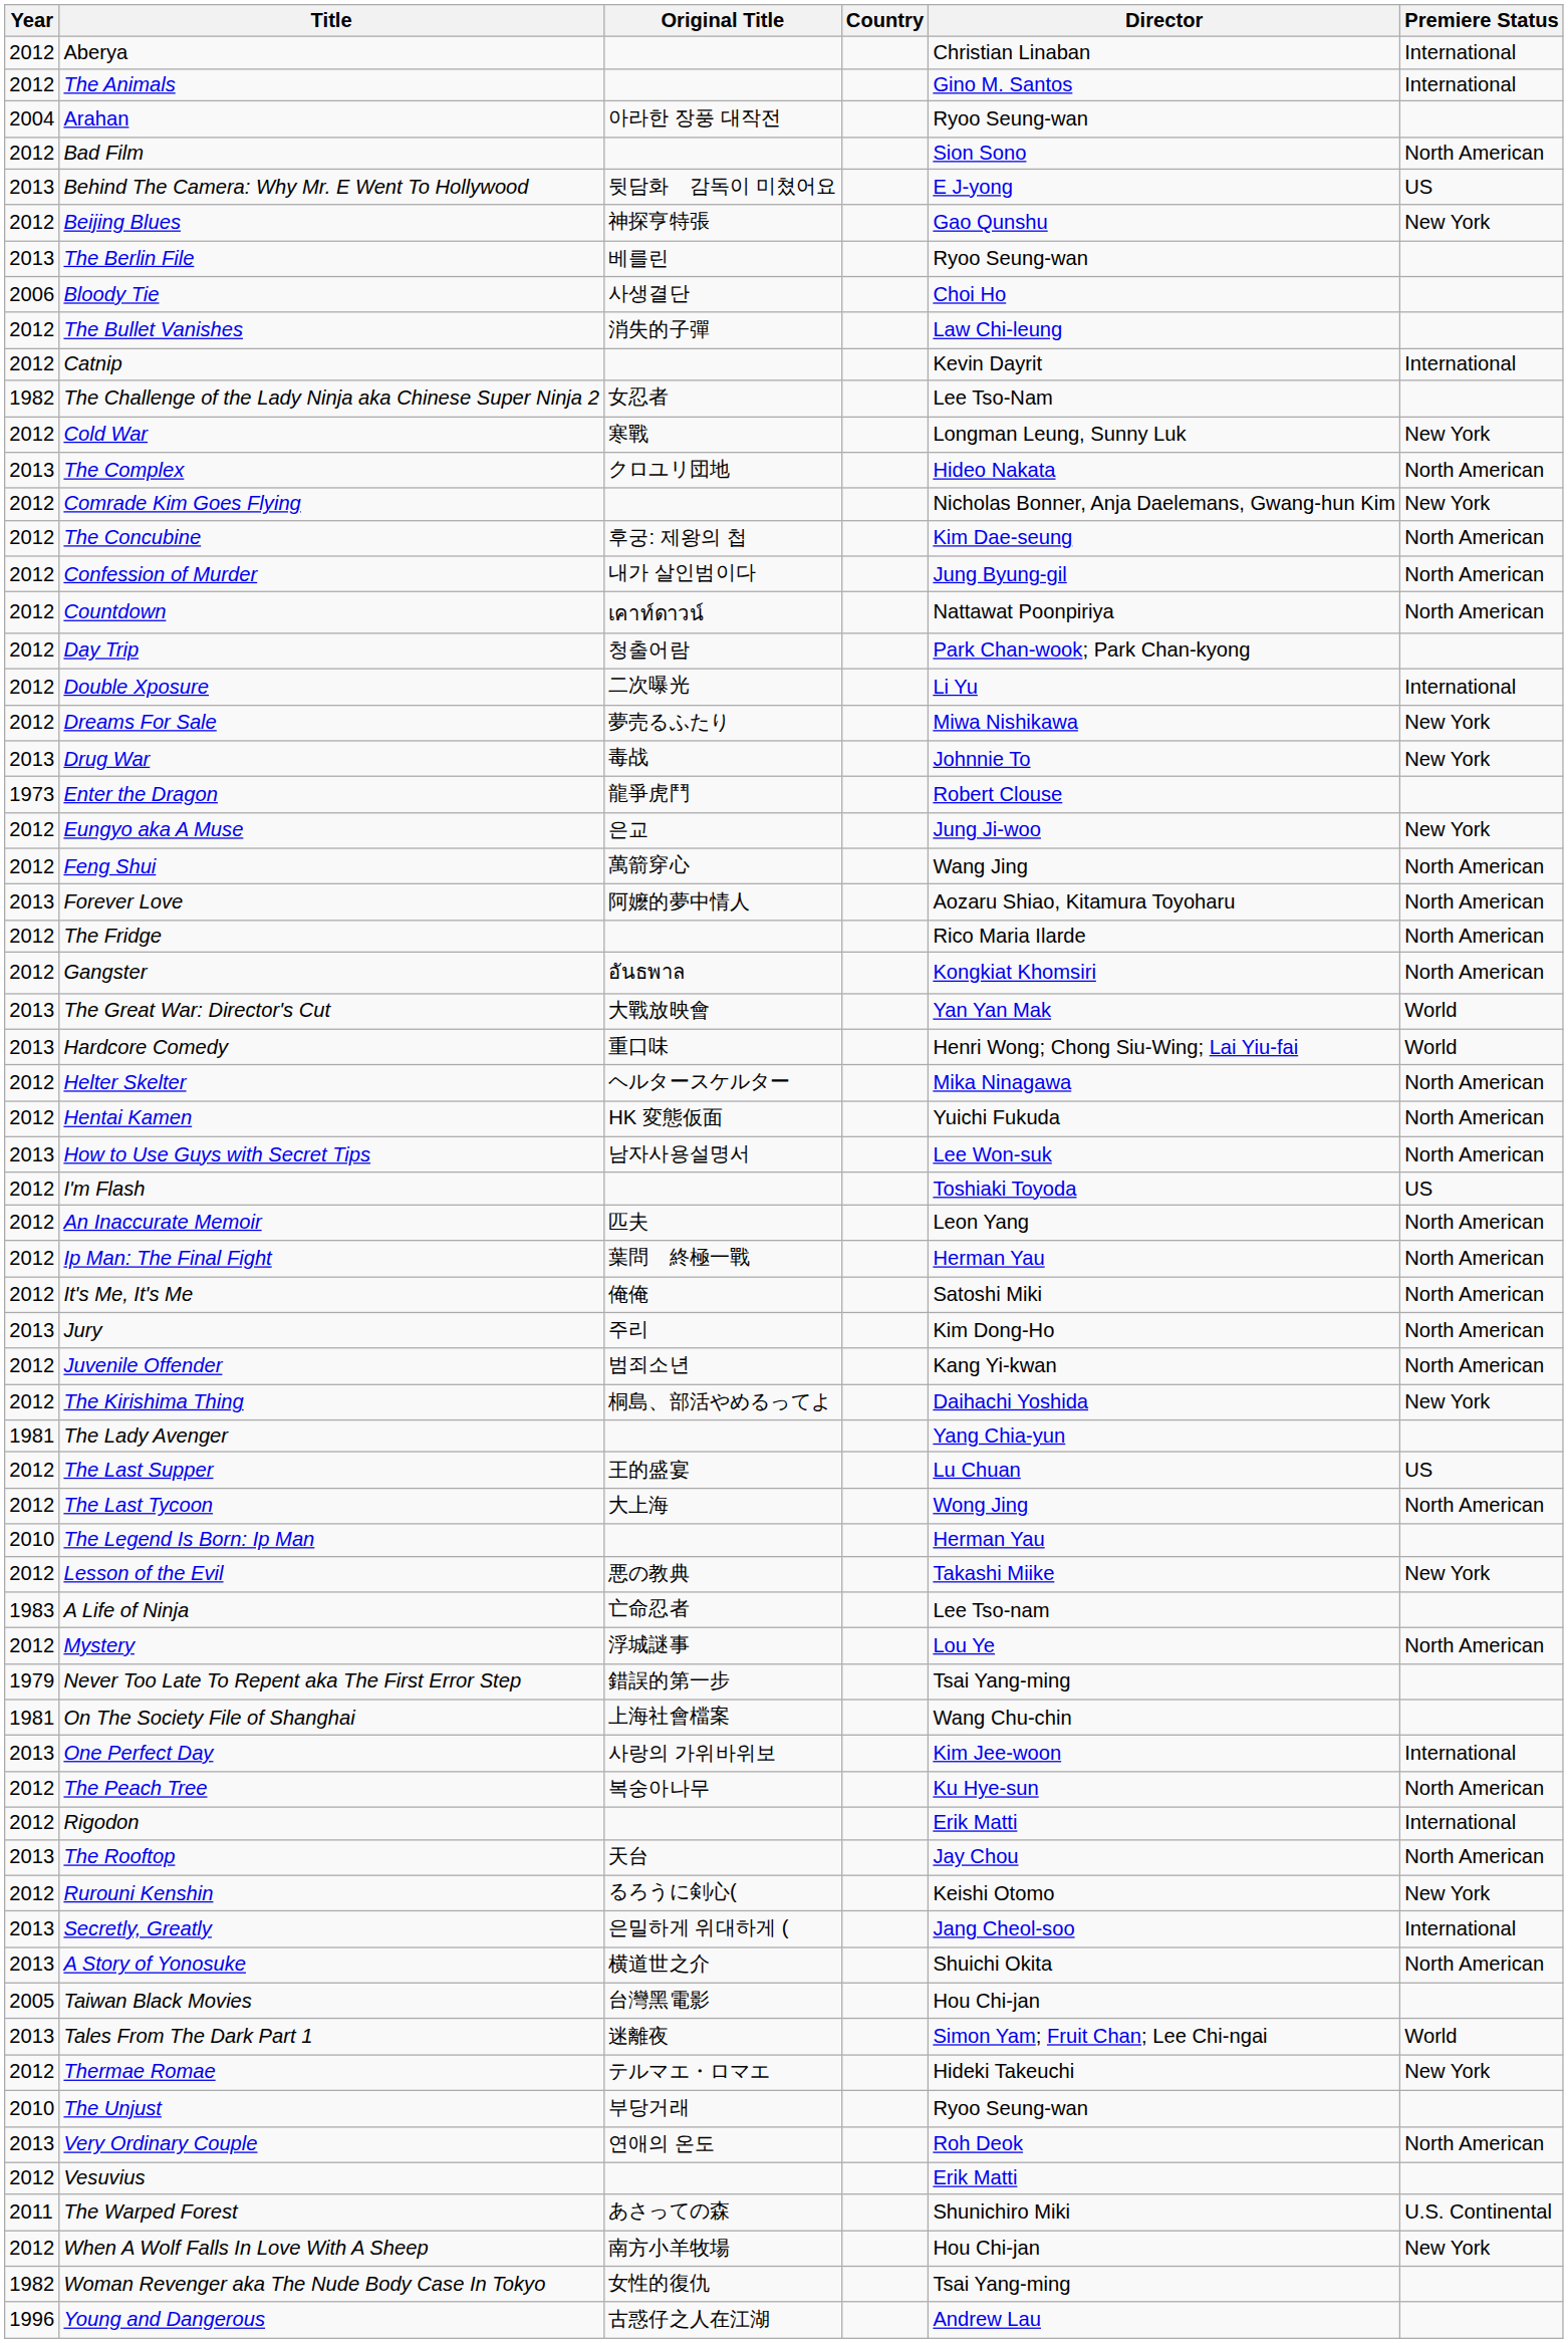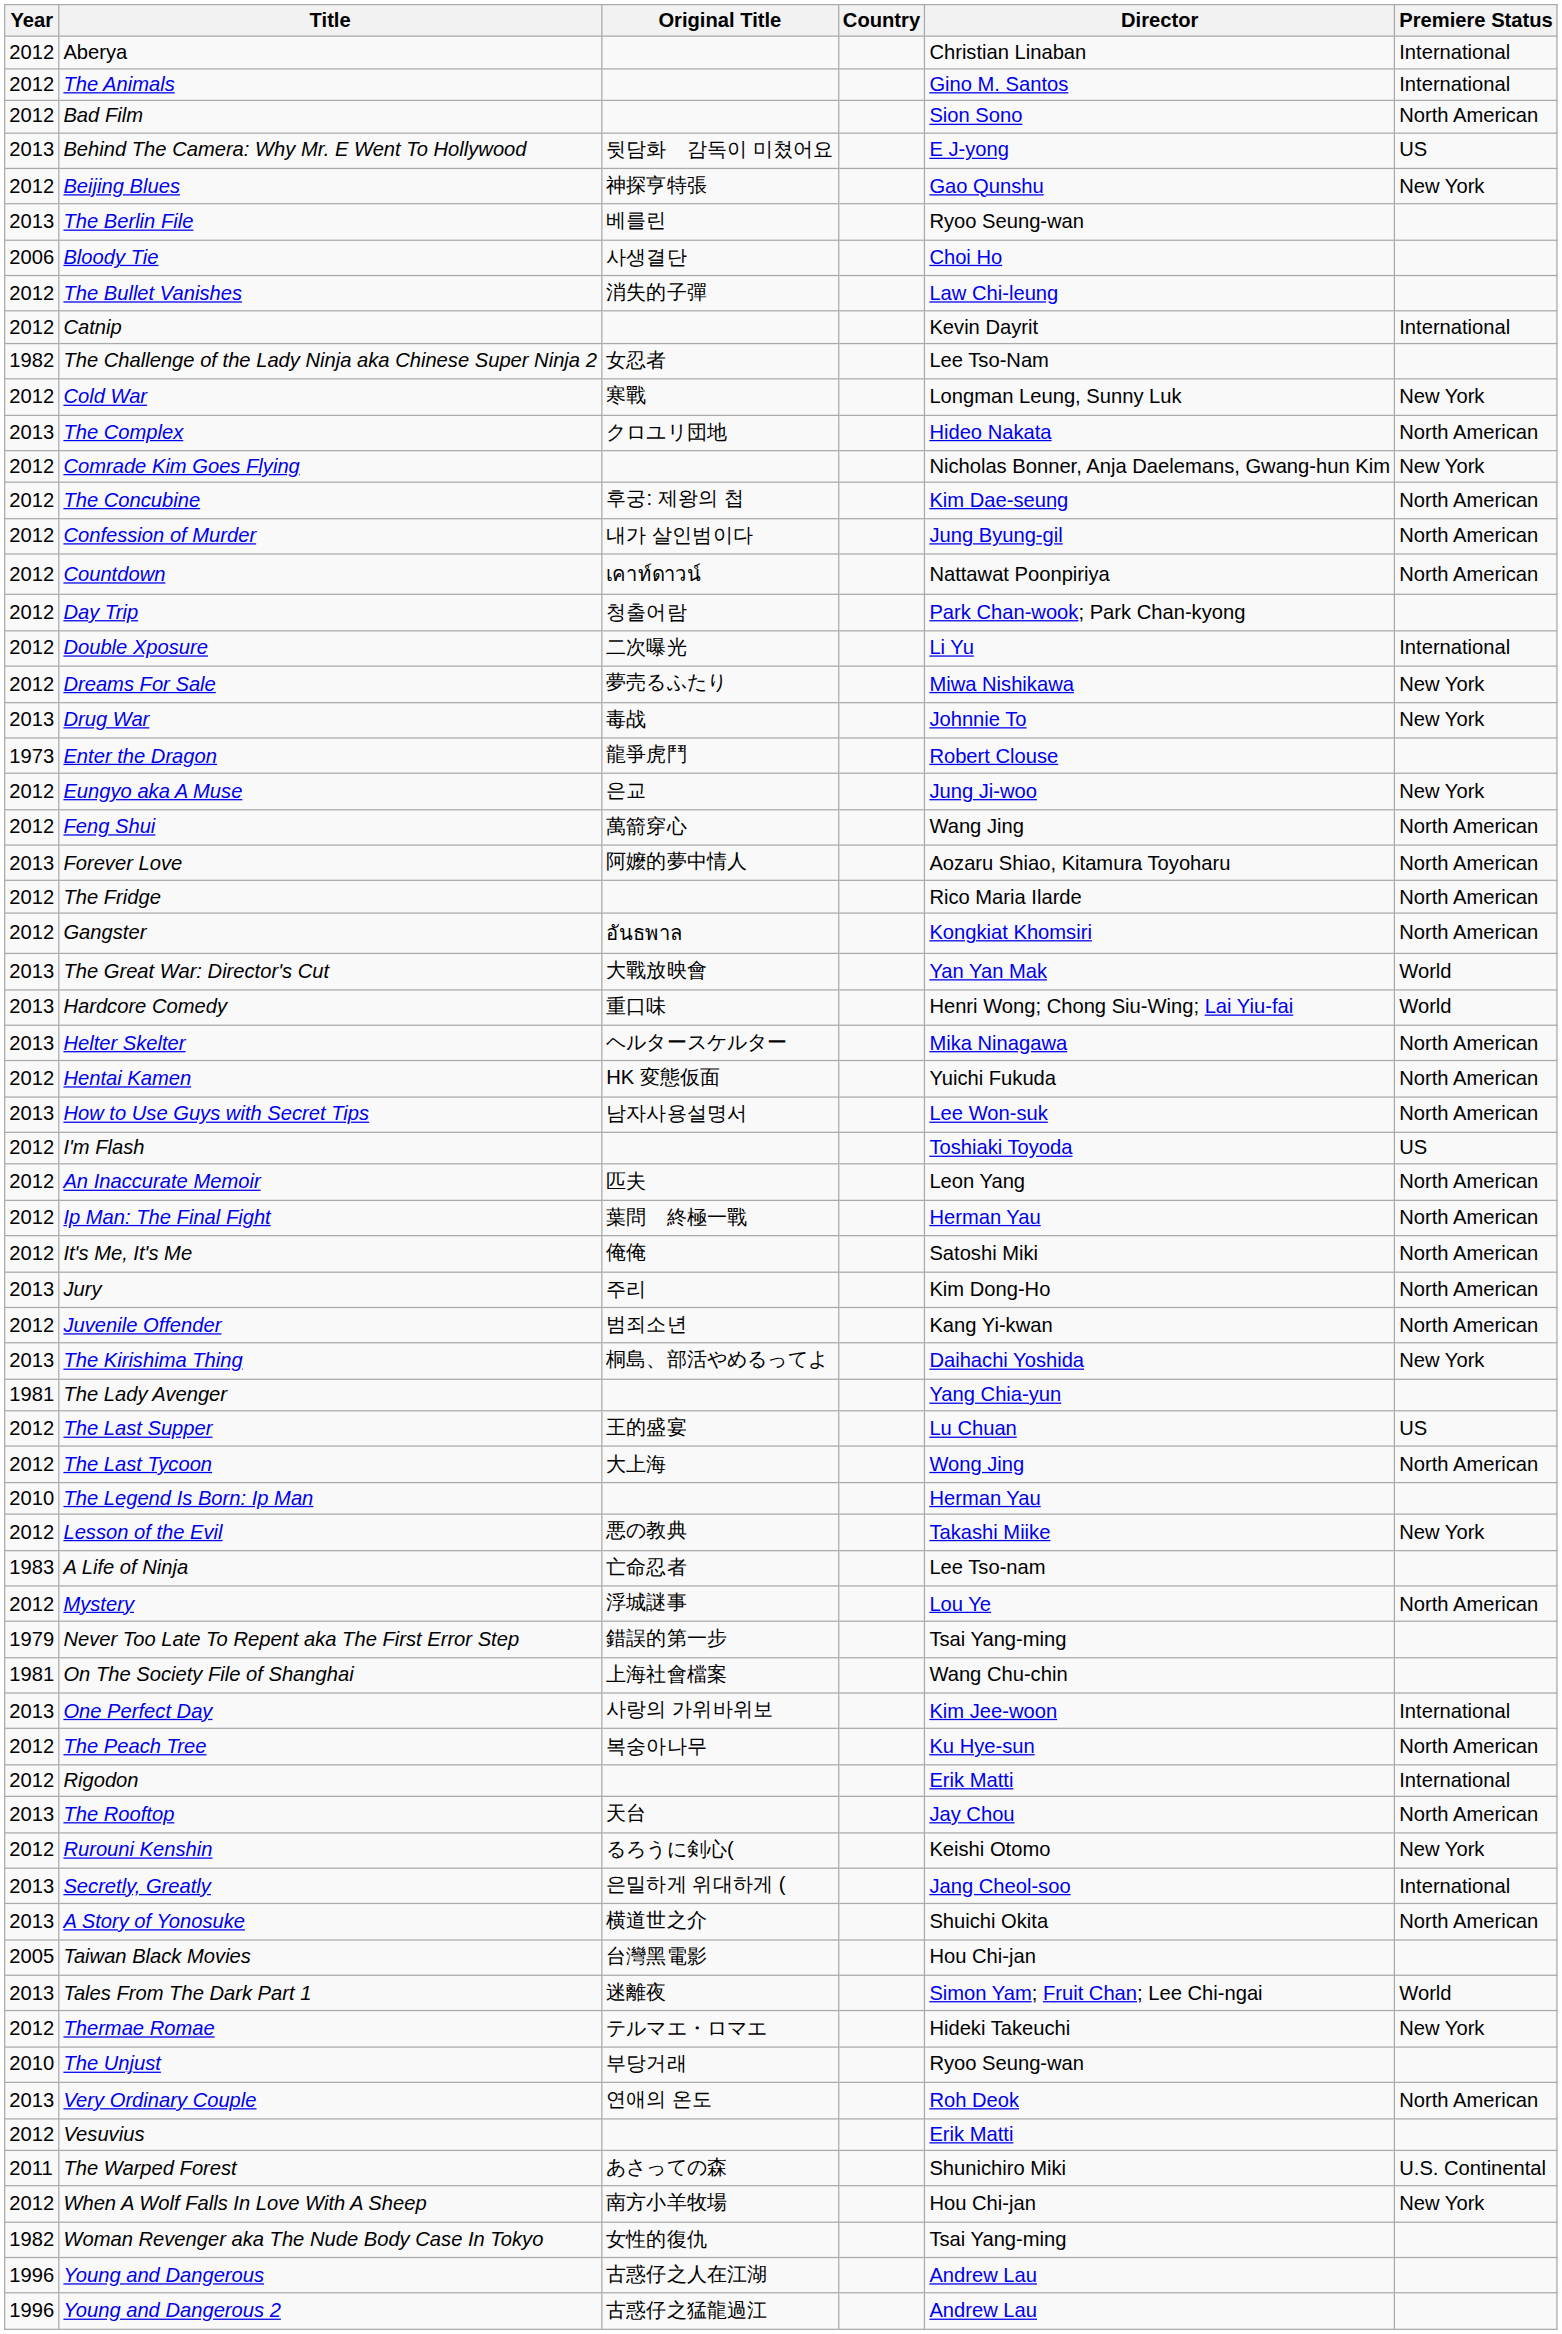- row: 2004 | Arahan | 아라한 장풍 대작전 | Ryoo Seung-wan
Helter Skelter | Year: 2012 -> 2013
The Kirishima Thing | Year: 2012 -> 2013
+ row: 1996 | Young and Dangerous 2 | 古惑仔之猛龍過江 | Andrew Lau
